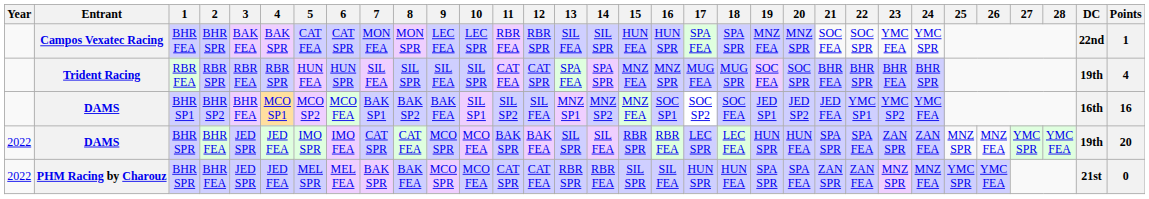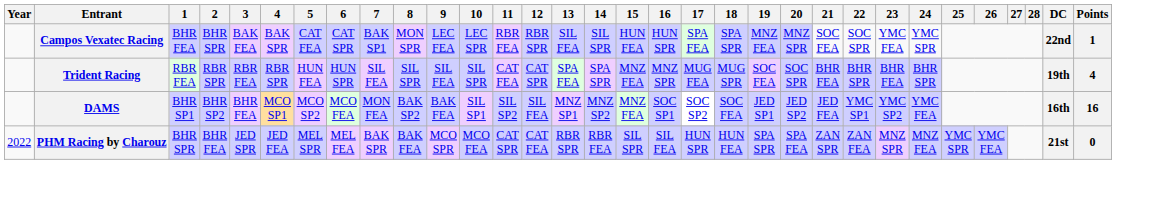Campos Vexatec Racing | 7: MON FEA -> BAK SP1
DAMS / BHR SP1 | 7: BAK SP1 -> MON FEA
- row: 2022 | DAMS | BHR SPR | BHR FEA | JED SPR | JED FEA | IMO SPR | IMO FEA | CAT SPR | CAT FEA | MCO SPR | MCO FEA | BAK SPR | BAK FEA | SIL SPR | SIL FEA | RBR SPR | RBR FEA | LEC SPR | LEC FEA | HUN SPR | HUN FEA | SPA SPR | SPA FEA | ZAN SPR | ZAN FEA | MNZ SPR | MNZ FEA | YMC SPR | YMC FEA | 19th | 20
